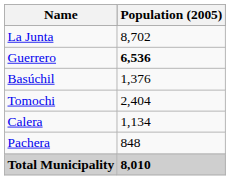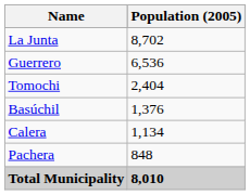Guerrero | Population (2005): bold -> normal
rows swapped: Tomochi <-> Basúchil
